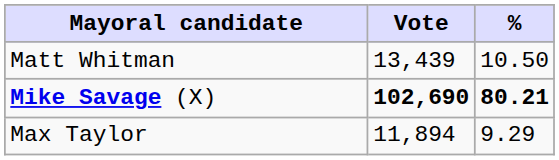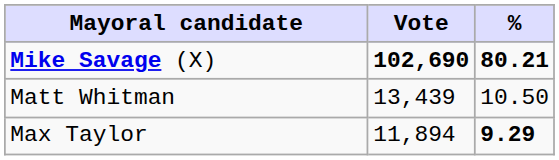rows swapped: Mike Savage (X) <-> Matt Whitman
Max Taylor | %: normal -> bold
